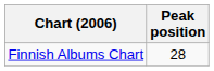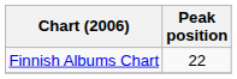Finnish Albums Chart | Peak position: 28 -> 22
